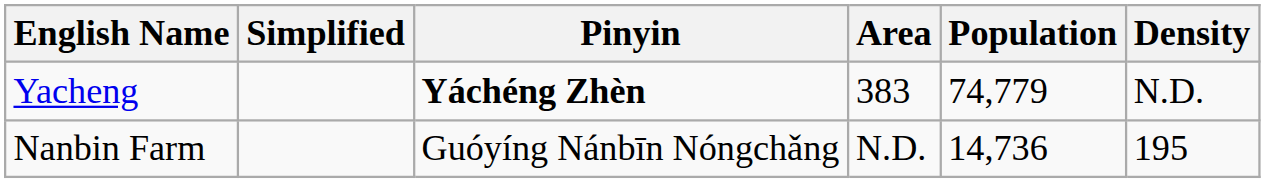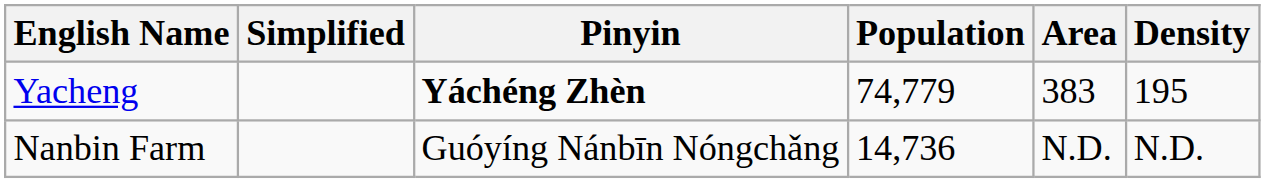columns swapped: Area <-> Population
Yacheng | Density: N.D. -> 195
Nanbin Farm | Density: 195 -> N.D.
